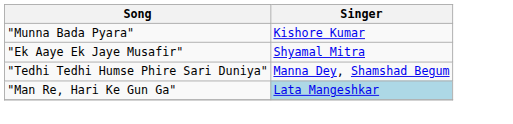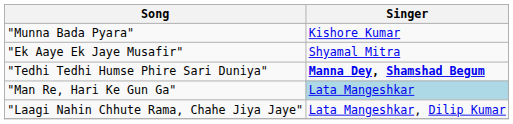"Tedhi Tedhi Humse Phire Sari Duniya" | Singer: normal -> bold
+ row: "Laagi Nahin Chhute Rama, Chahe Jiya Jaye" | Lata Mangeshkar, Dilip Kumar
